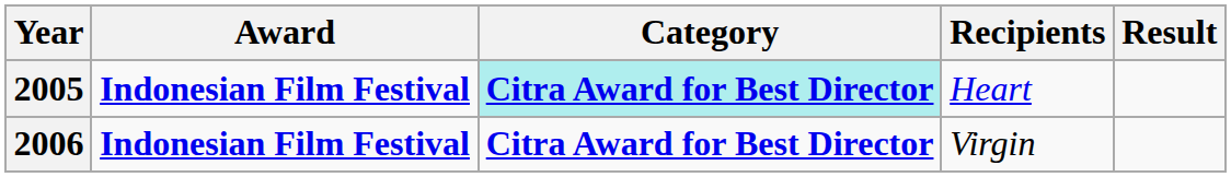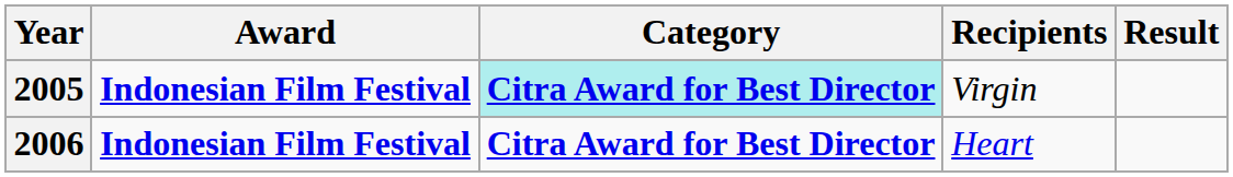2005 | Recipients: Heart -> Virgin
2006 | Recipients: Virgin -> Heart
